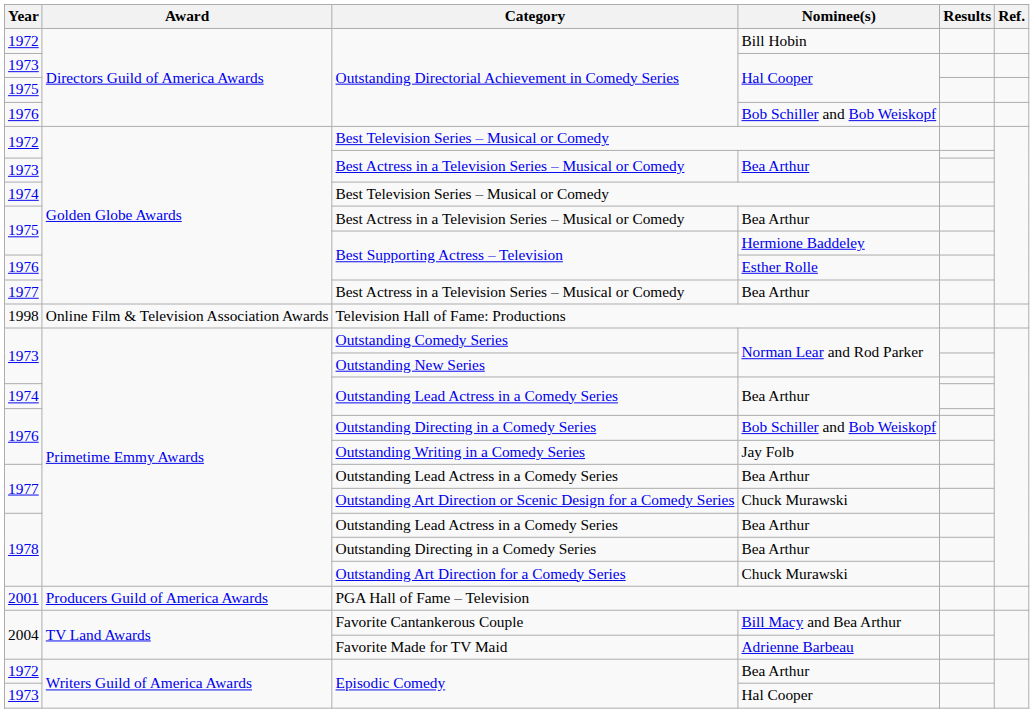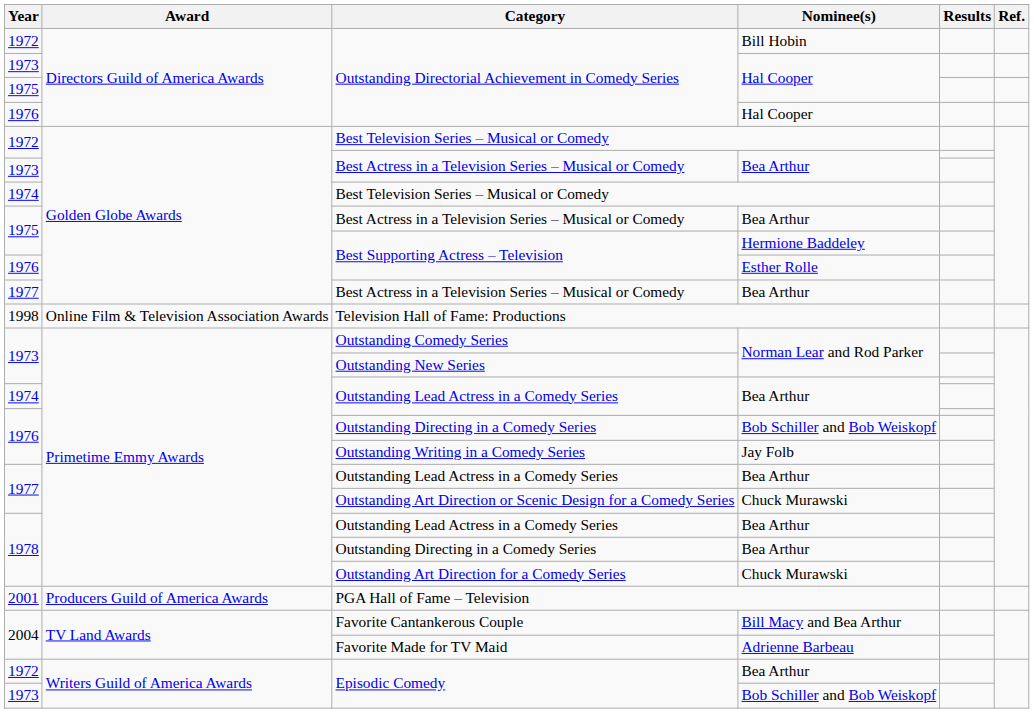1976 / Outstanding Directorial Achievement in Comedy Series | Nominee(s): Bob Schiller and Bob Weiskopf -> Hal Cooper
1973 / Episodic Comedy | Nominee(s): Hal Cooper -> Bob Schiller and Bob Weiskopf
